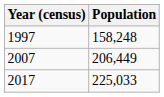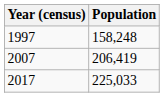2007 | Population: 206,449 -> 206,419
